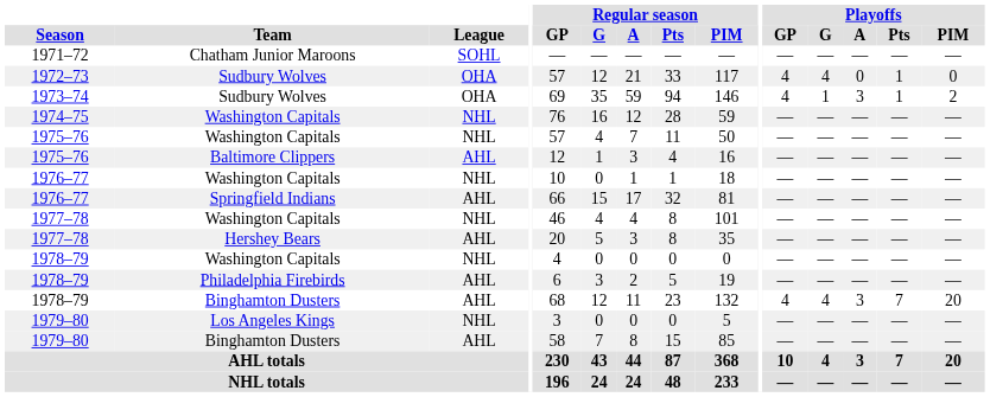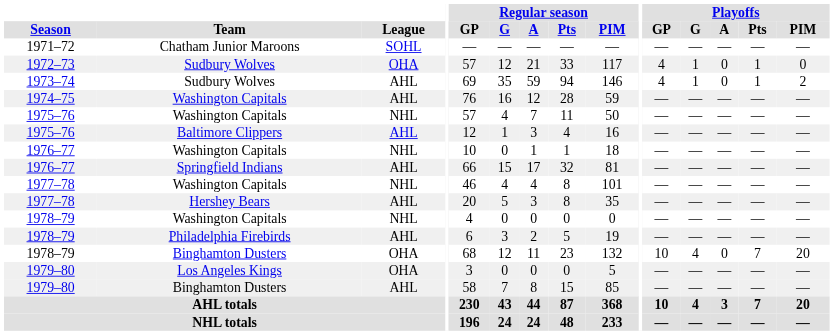1972–73 | Playoffs / G: 4 -> 1
1973–74 | League: OHA -> AHL
1973–74 | Playoffs / A: 3 -> 0
1974–75 | League: NHL -> AHL
1978–79 / Binghamton Dusters | League: AHL -> OHA
1978–79 / Binghamton Dusters | Playoffs / GP: 4 -> 10
1978–79 / Binghamton Dusters | Playoffs / A: 3 -> 0
1979–80 / Los Angeles Kings | League: NHL -> OHA
